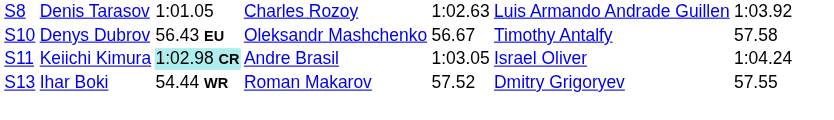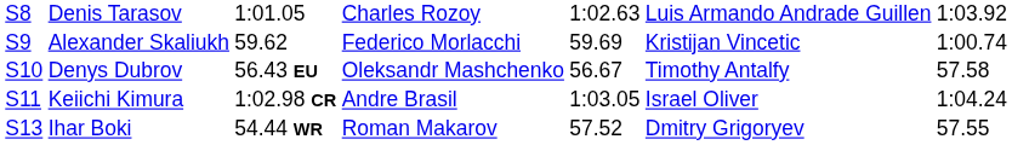+ row: S9 | Alexander Skaliukh | 59.62 | Federico Morlacchi | 59.69 | Kristijan Vincetic | 1:00.74
Keiichi Kimura | column 3: paleturquoise background -> no background
